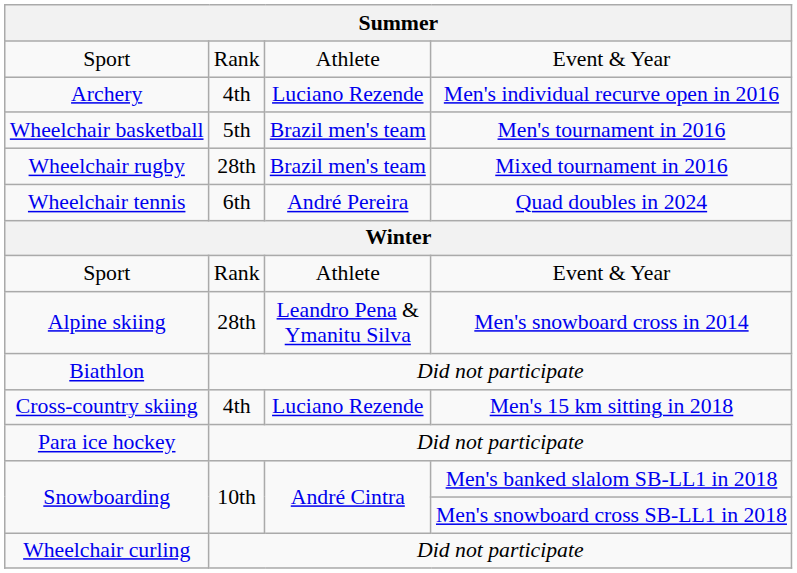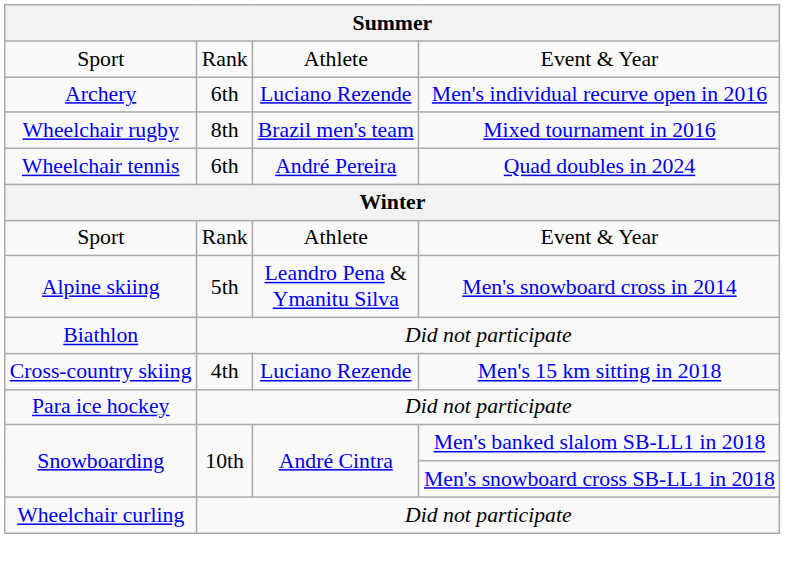Archery | column 2: 4th -> 6th
- row: Wheelchair basketball | 5th | Brazil men's team | Men's tournament in 2016
Wheelchair rugby | column 2: 28th -> 8th
Alpine skiing | column 2: 28th -> 5th
